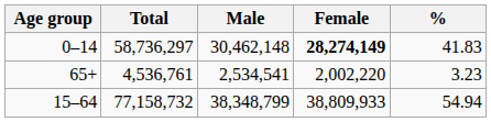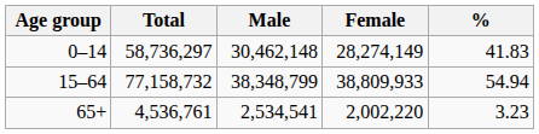0–14 | Female: bold -> normal
rows swapped: 15–64 <-> 65+
